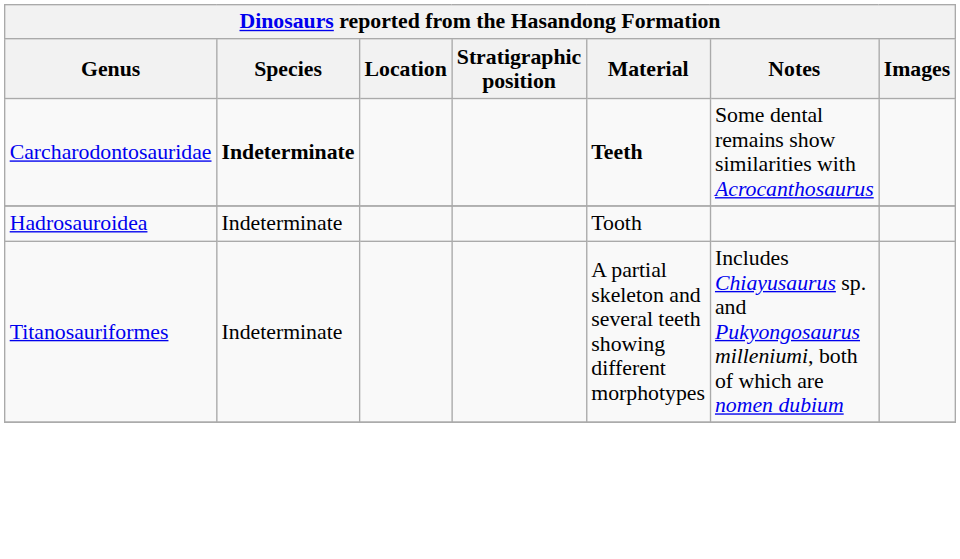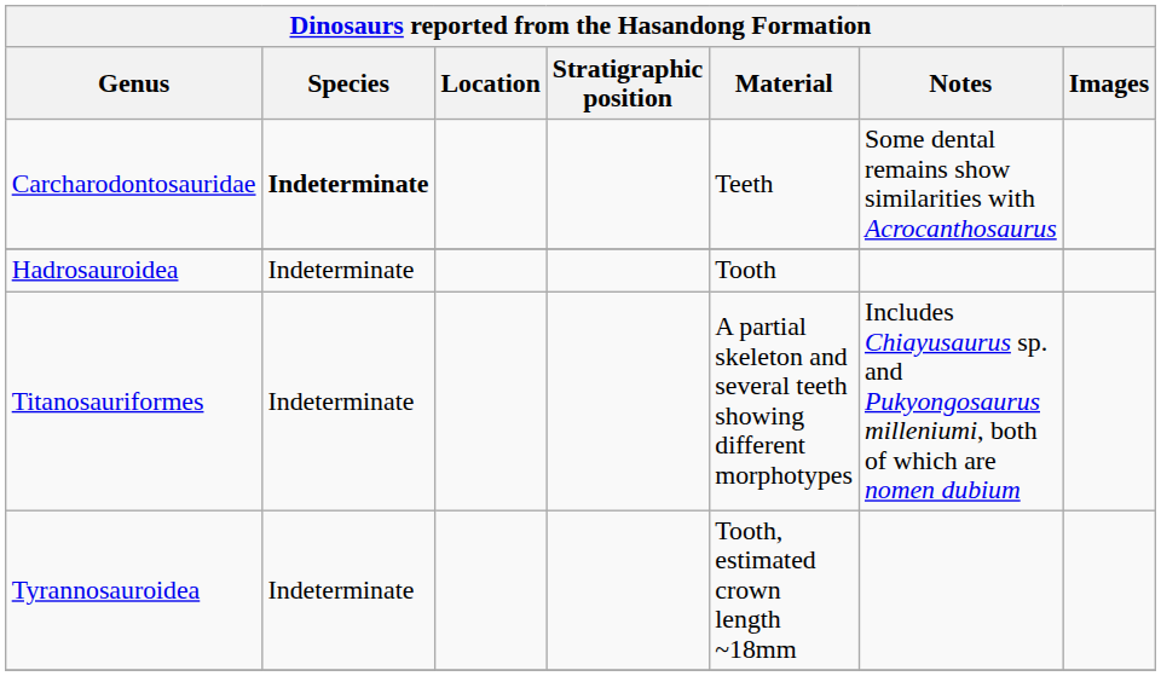Carcharodontosauridae | Material: bold -> normal
+ row: Tyrannosauroidea | Indeterminate | Tooth, estimated crown length ~18mm
